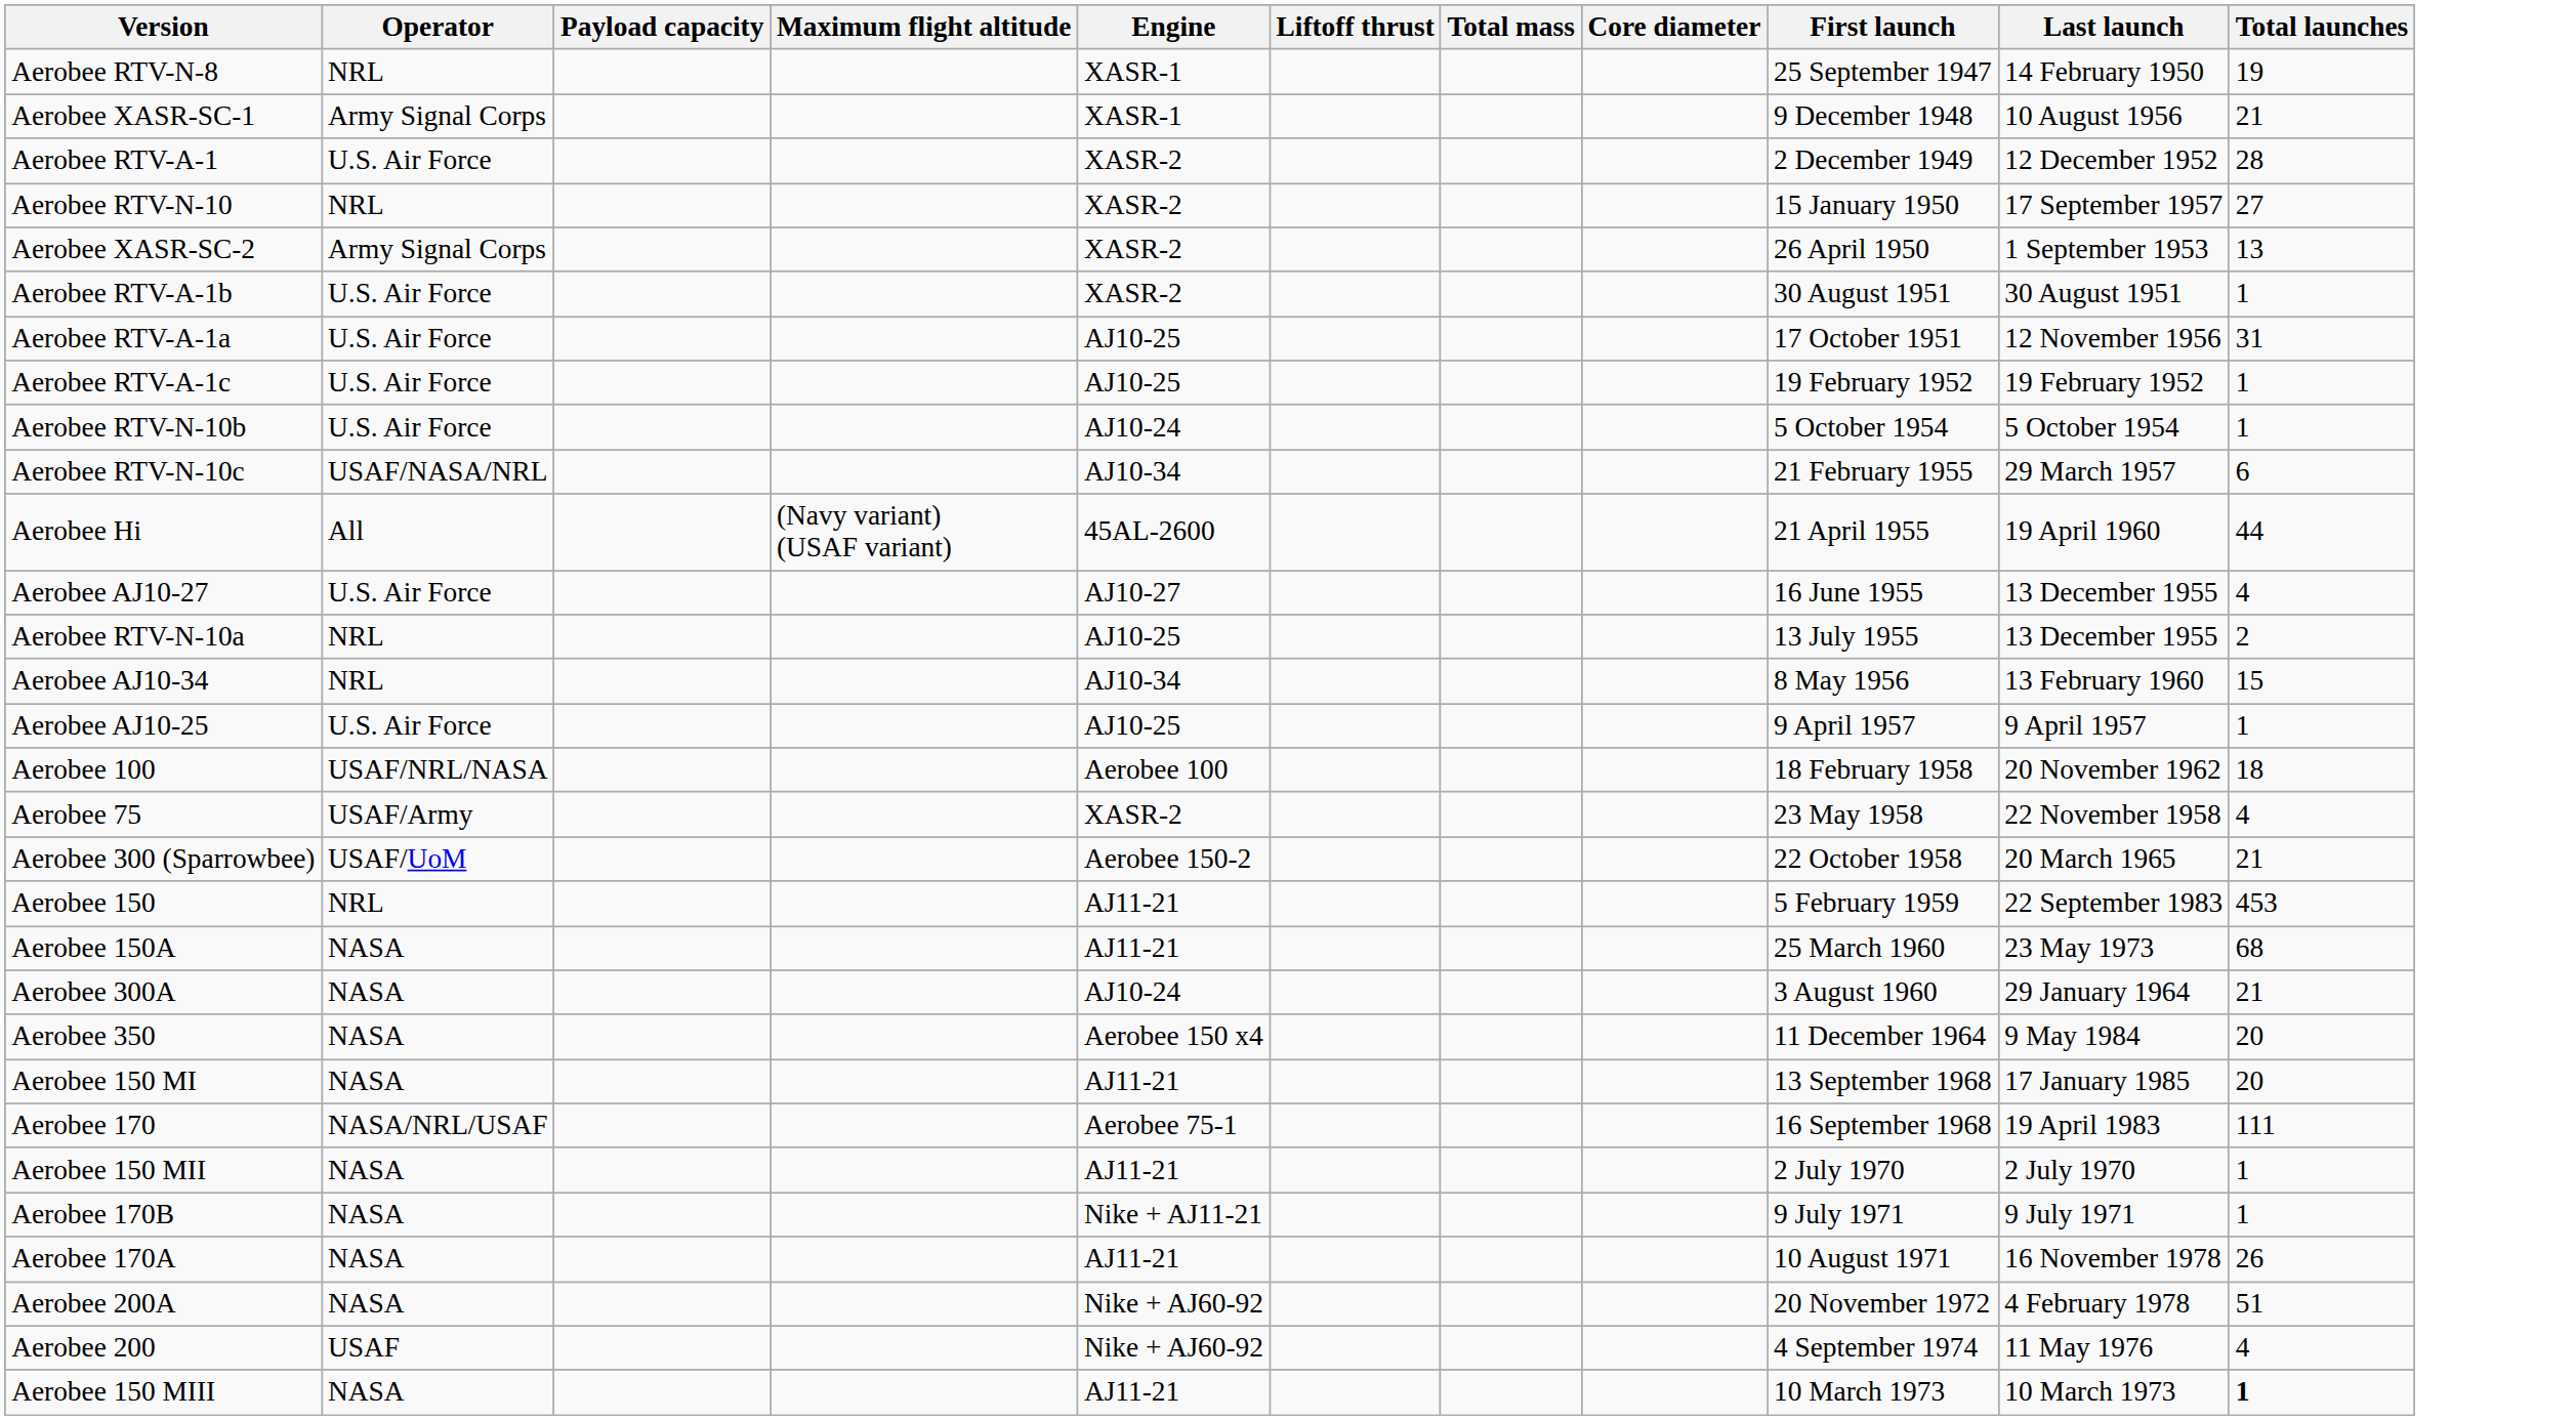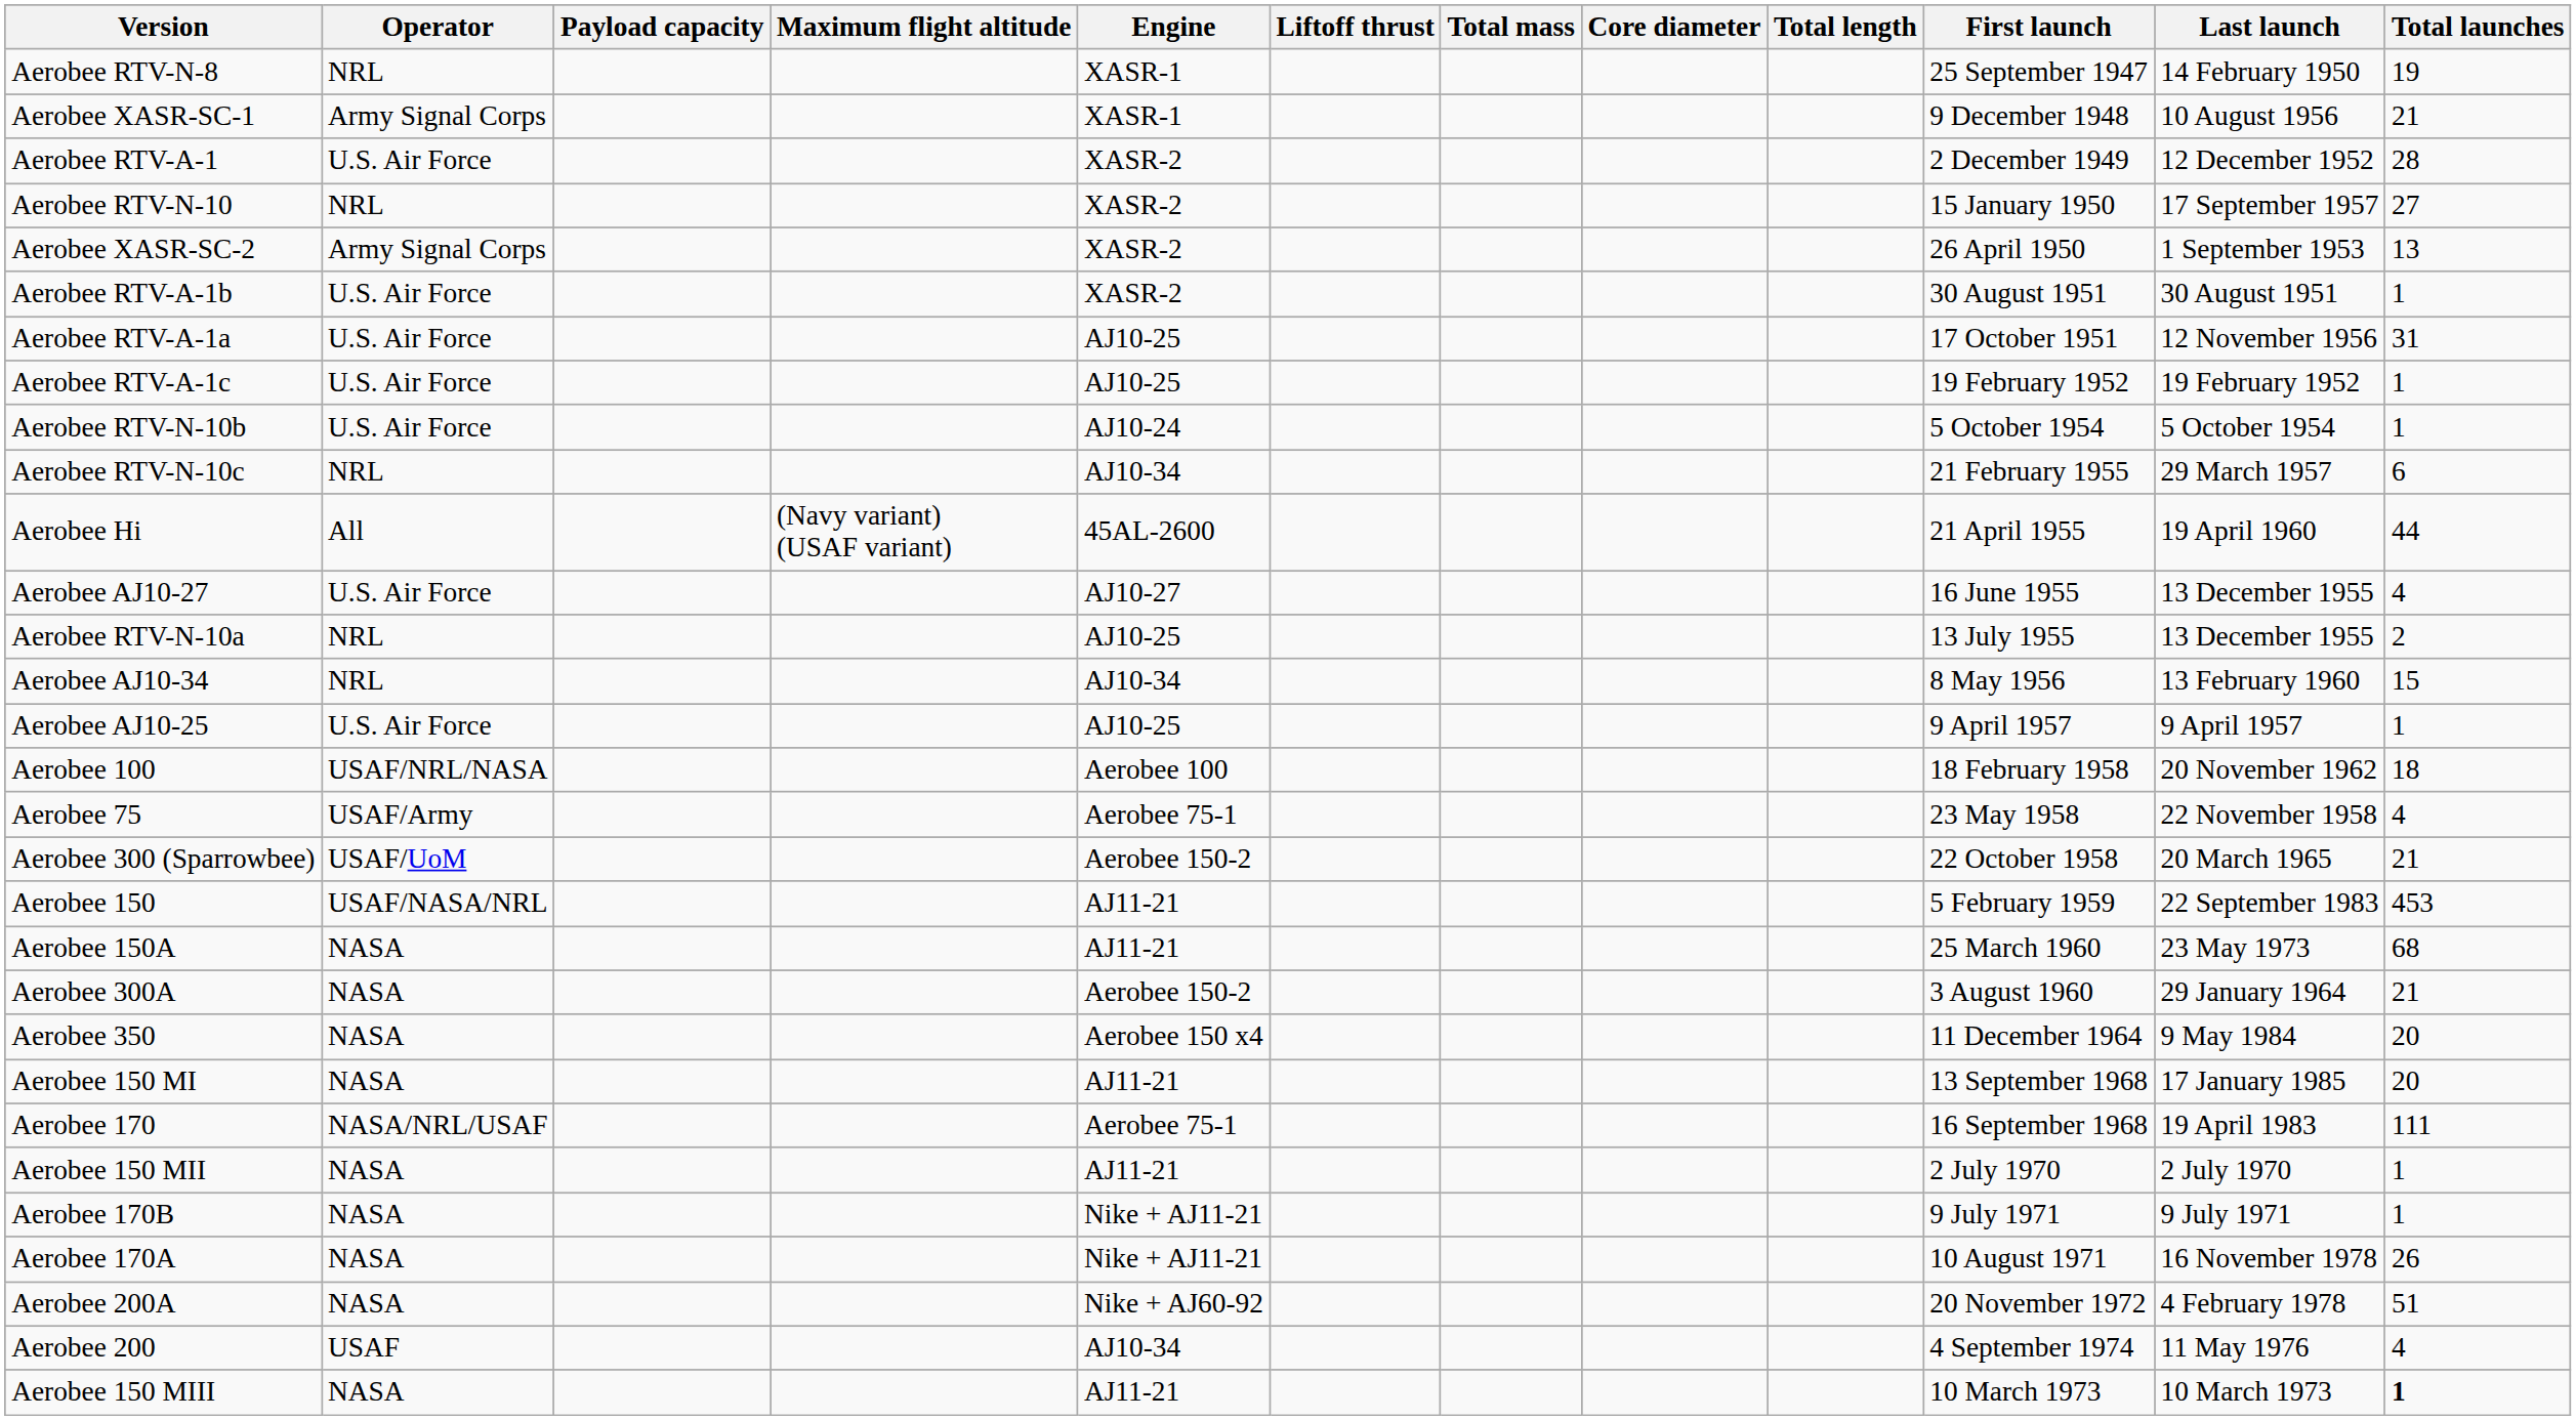+ column: Total length
Aerobee RTV-N-10c | Operator: USAF/NASA/NRL -> NRL
Aerobee 75 | Engine: XASR-2 -> Aerobee 75-1
Aerobee 150 | Operator: NRL -> USAF/NASA/NRL
Aerobee 300A | Engine: AJ10-24 -> Aerobee 150-2
Aerobee 170A | Engine: AJ11-21 -> Nike + AJ11-21
Aerobee 200 | Engine: Nike + AJ60-92 -> AJ10-34
